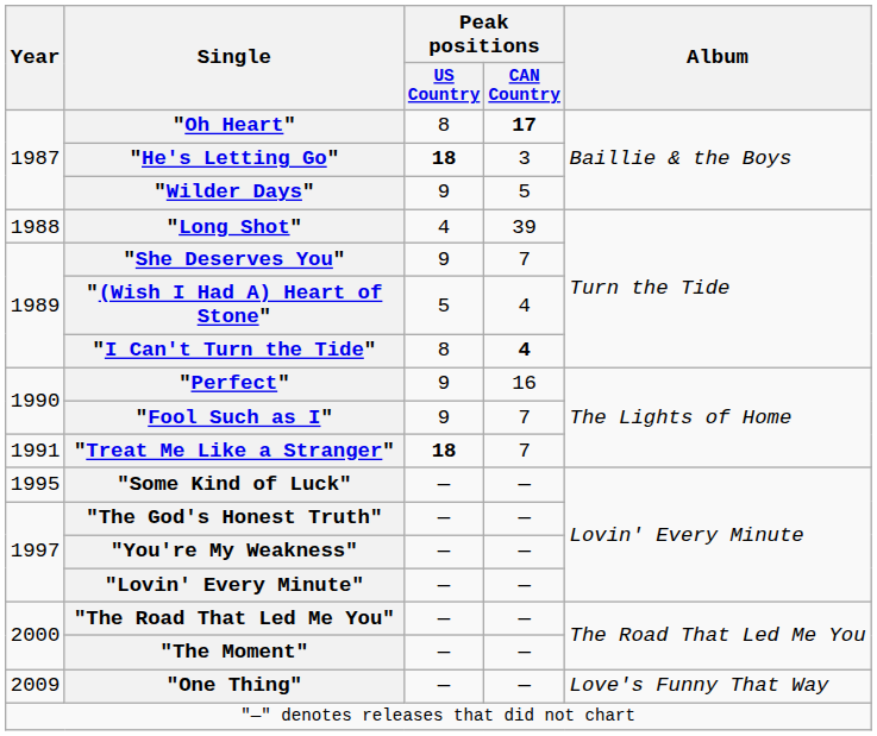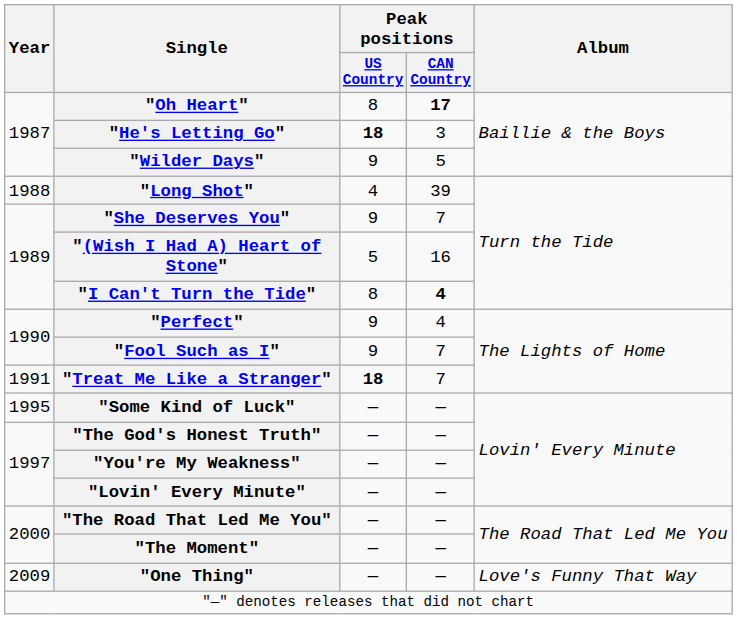"(Wish I Had A) Heart of Stone" | Peak positions / CAN Country: 4 -> 16
"Perfect" | Peak positions / CAN Country: 16 -> 4
